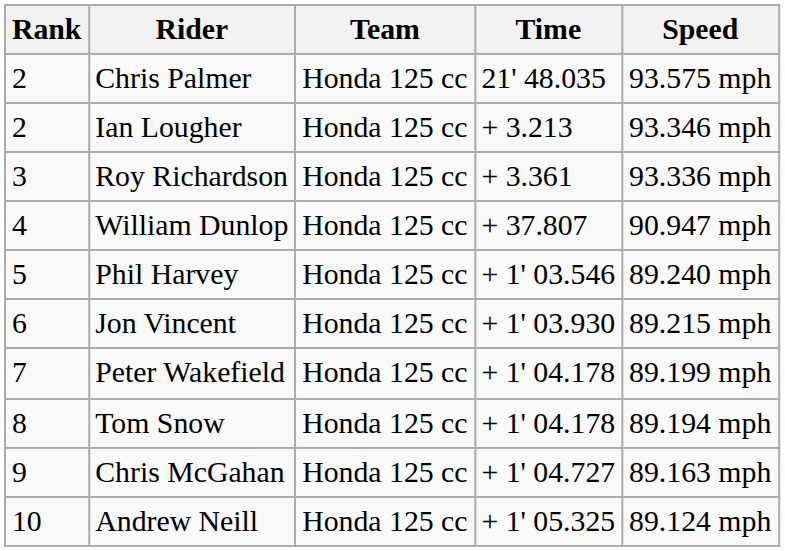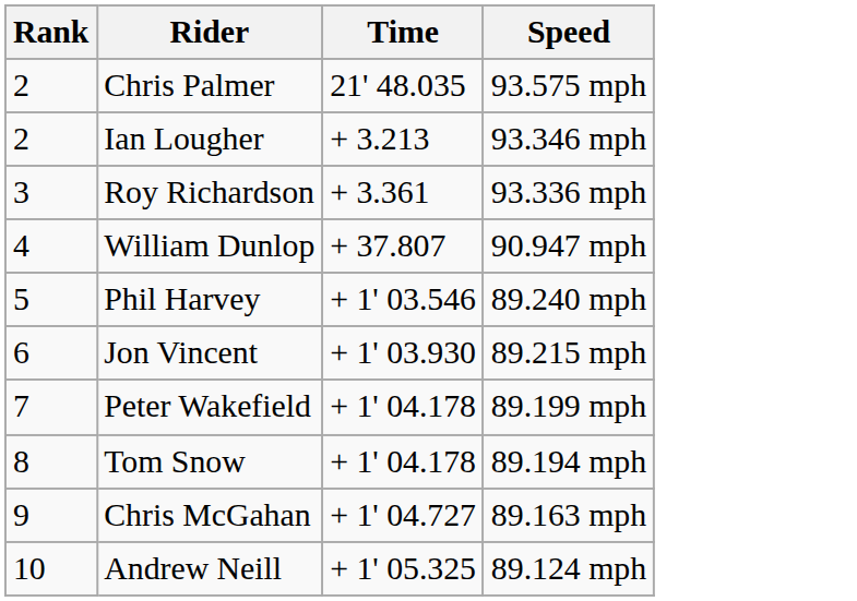- column: Team | Honda 125 cc | Honda 125 cc | Honda 125 cc | Honda 125 cc | Honda 125 cc | Honda 125 cc | Honda 125 cc | Honda 125 cc | Honda 125 cc | Honda 125 cc
